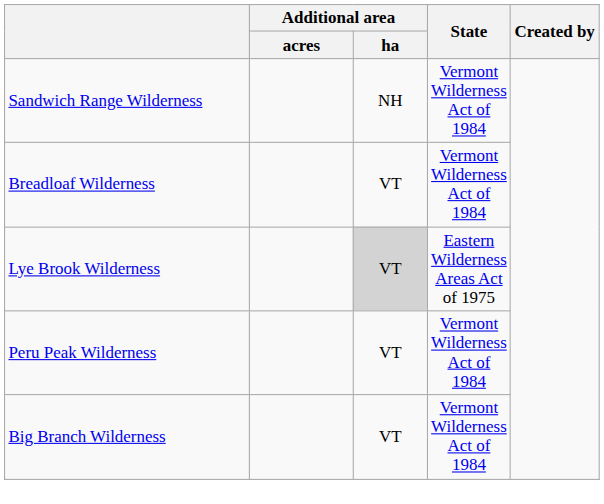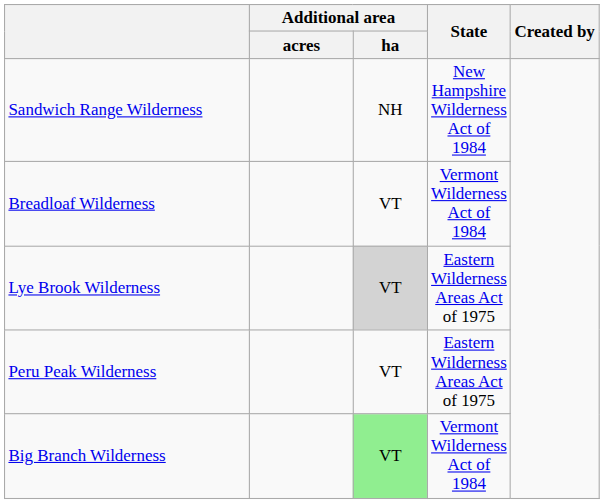Sandwich Range Wilderness | State: Vermont Wilderness Act of 1984 -> New Hampshire Wilderness Act of 1984
Peru Peak Wilderness | State: Vermont Wilderness Act of 1984 -> Eastern Wilderness Areas Act of 1975
Big Branch Wilderness | Additional area / ha: no background -> lightgreen background
